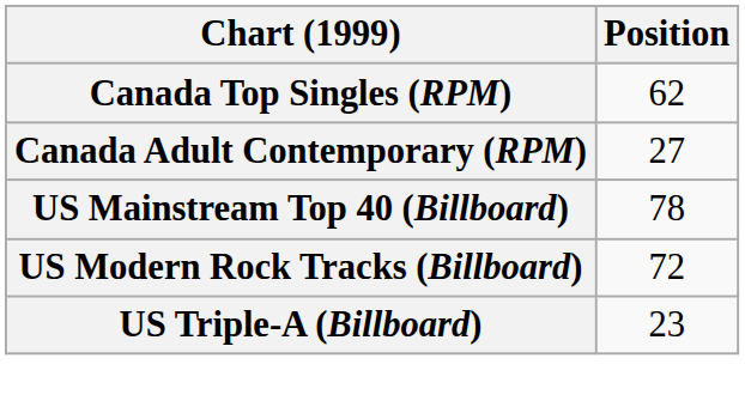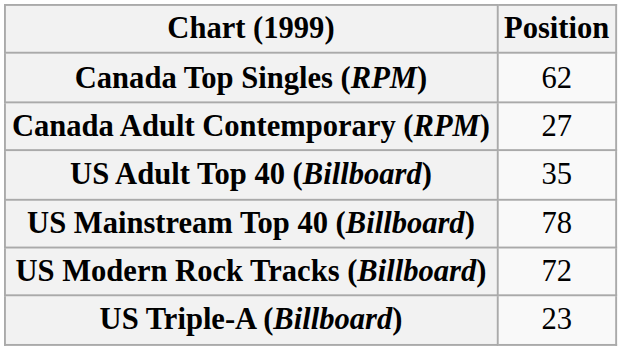+ row: US Adult Top 40 (Billboard) | 35
